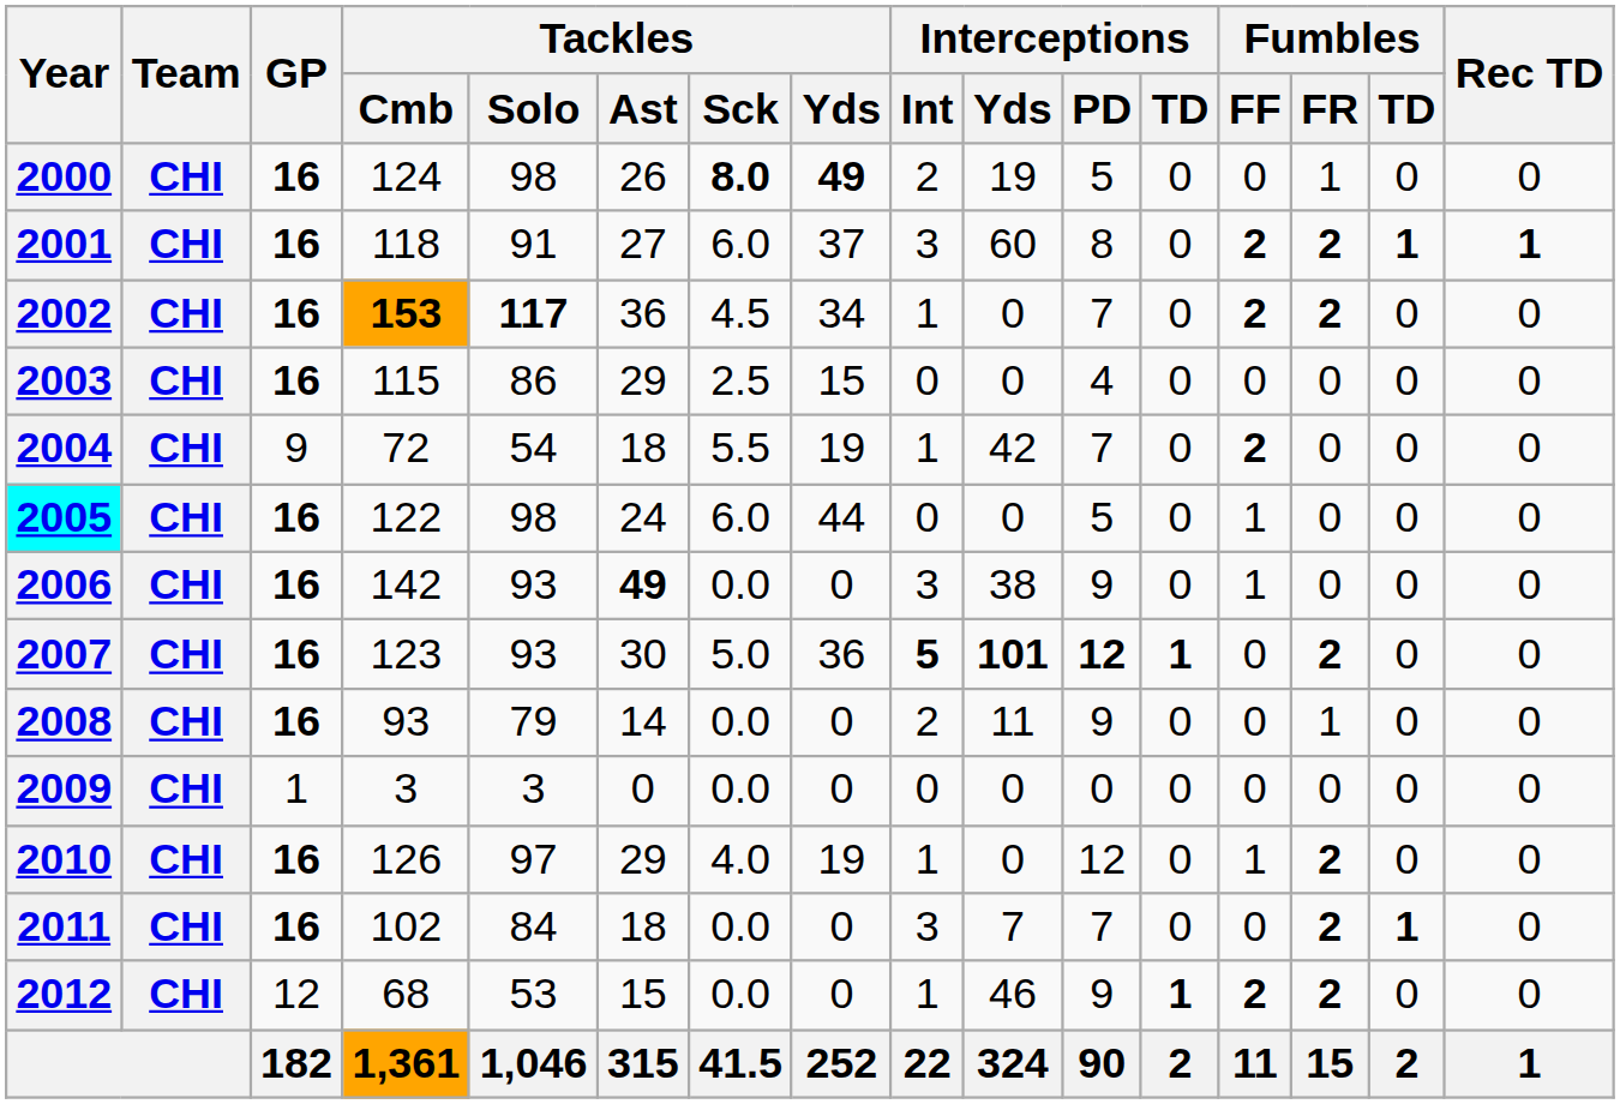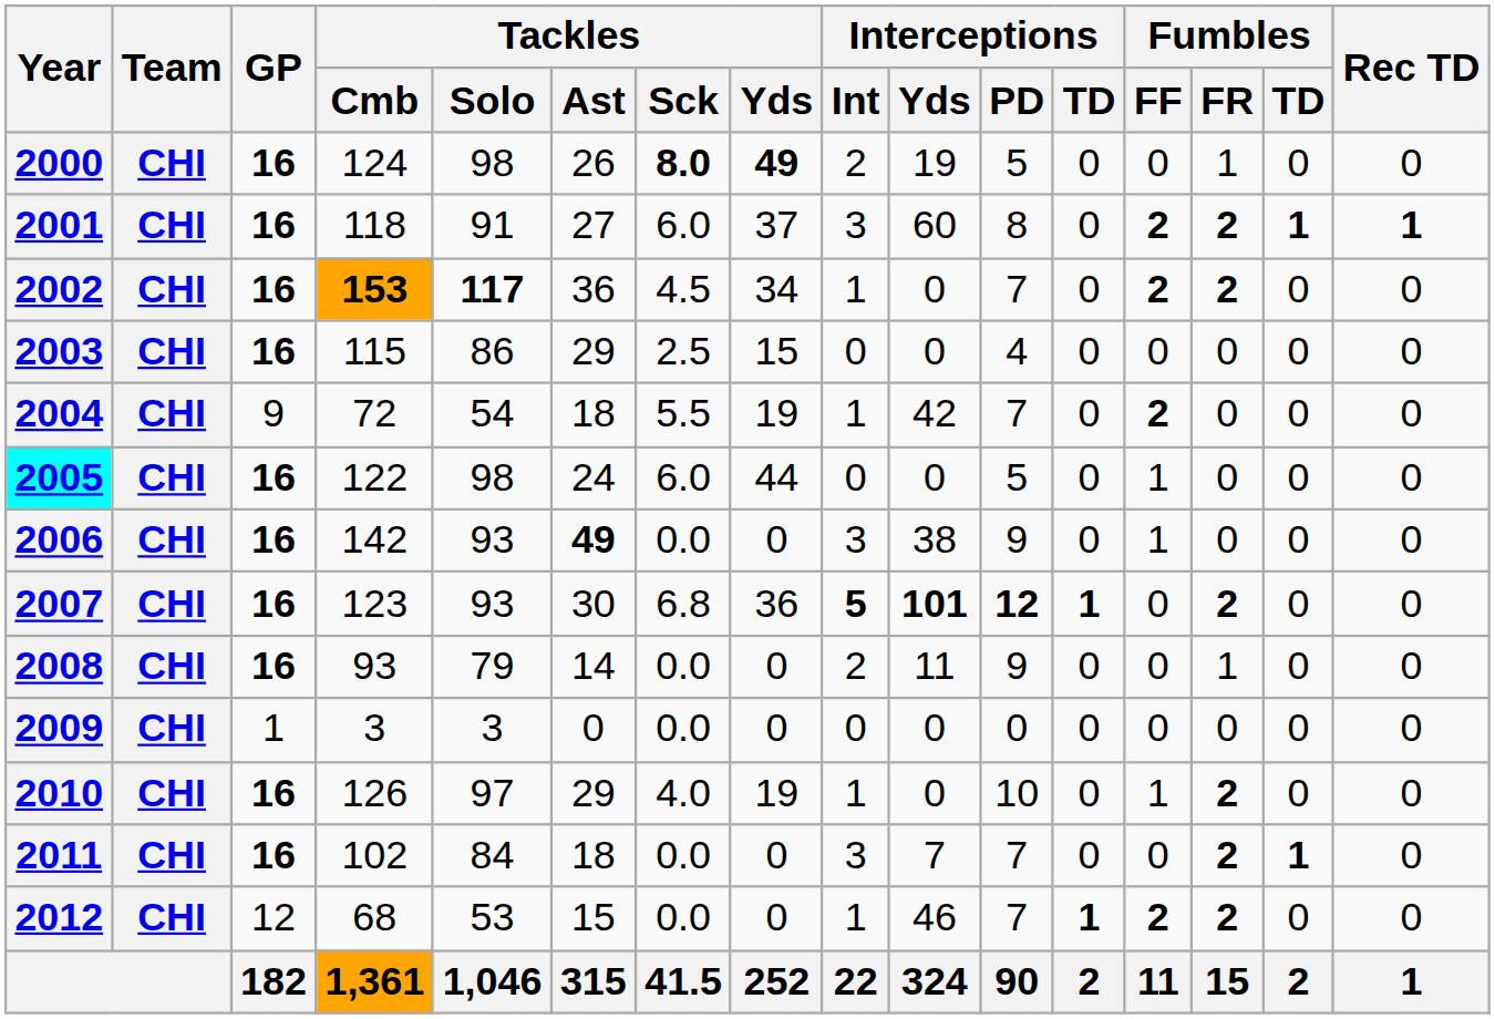2007 | Tackles / Sck: 5.0 -> 6.8
2010 | Interceptions / PD: 12 -> 10
2012 | Interceptions / PD: 9 -> 7
